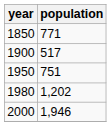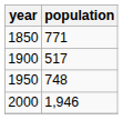1950 | population: 751 -> 748
- row: 1980 | 1,202
